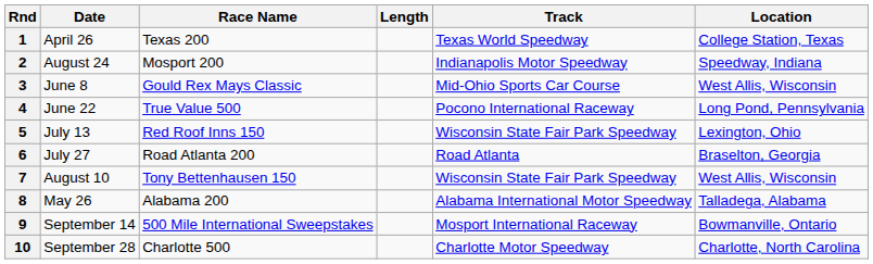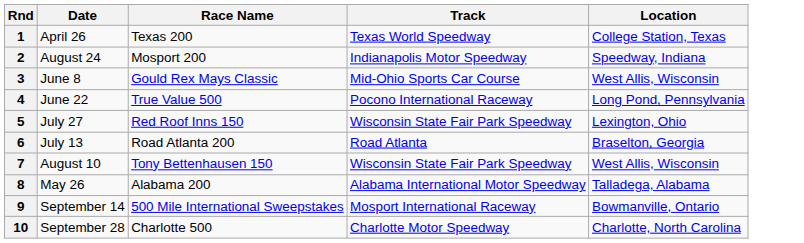- column: Length
5 | Date: July 13 -> July 27
6 | Date: July 27 -> July 13
